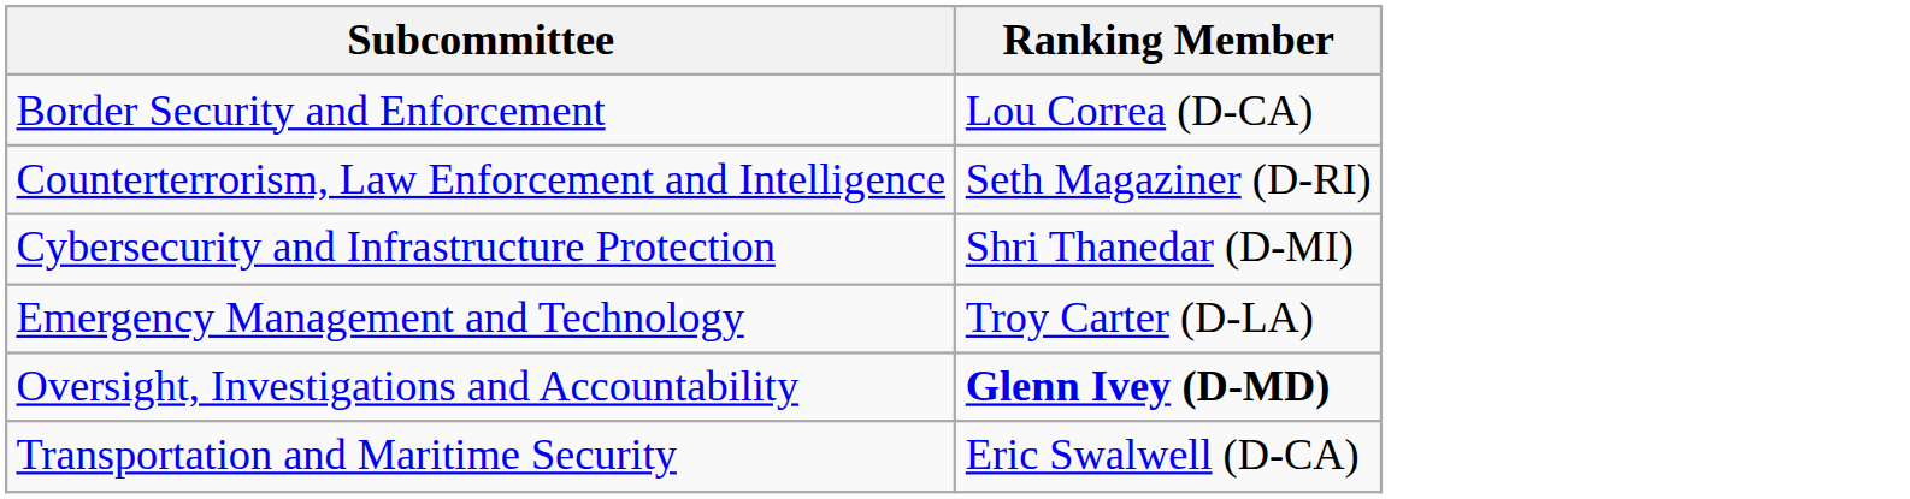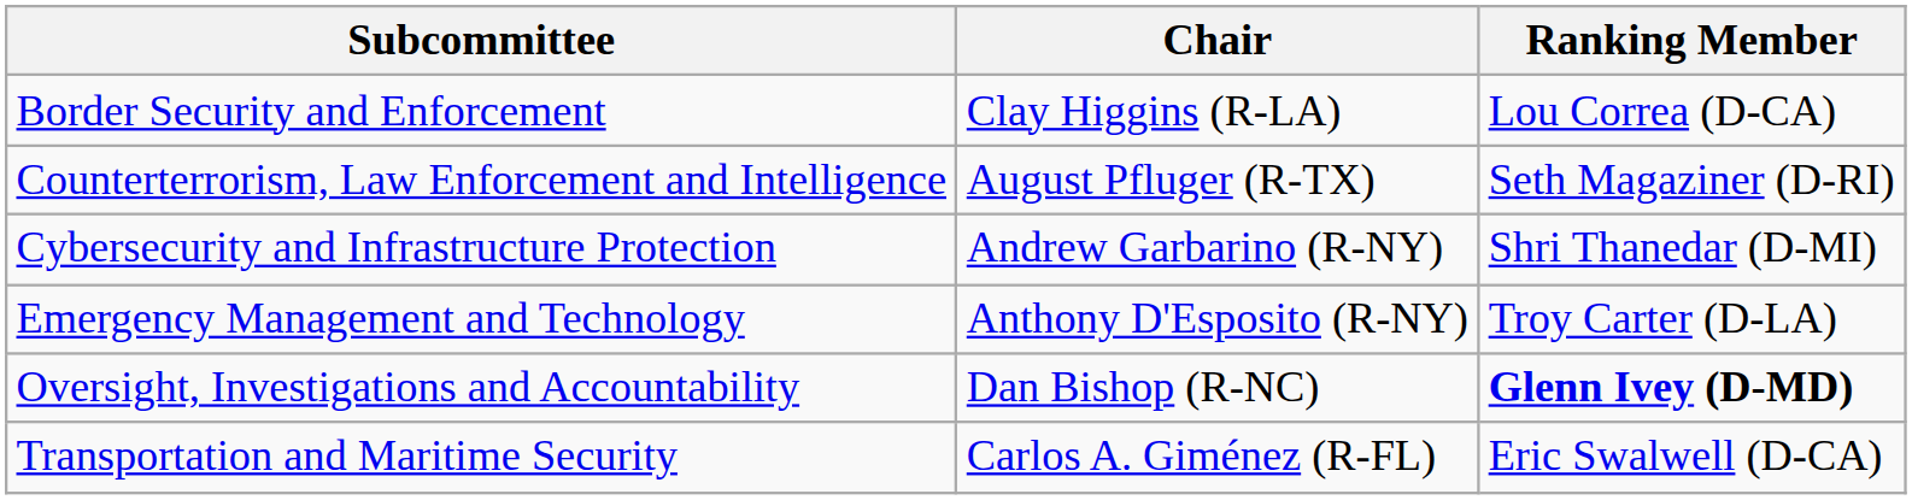+ column: Chair | Clay Higgins (R-LA) | August Pfluger (R-TX) | Andrew Garbarino (R-NY) | Anthony D'Esposito (R-NY) | Dan Bishop (R-NC) | Carlos A. Giménez (R-FL)
